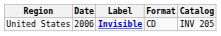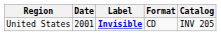United States | Date: 2006 -> 2001
